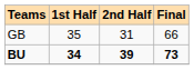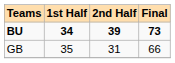rows swapped: BU <-> GB
